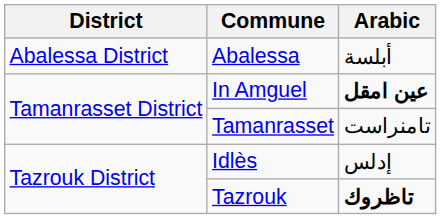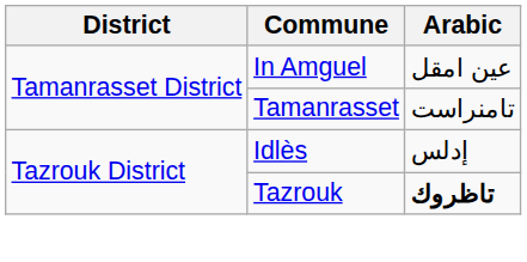- row: Abalessa District | Abalessa | أبلسة
In Amguel | Arabic: bold -> normal
